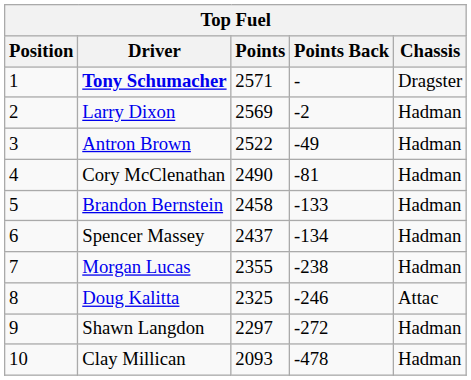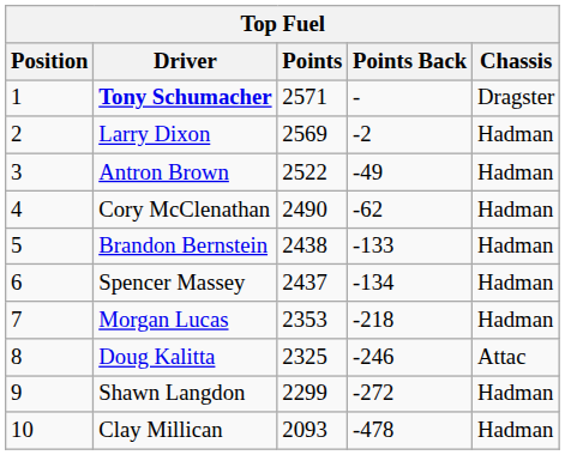Cory McClenathan | Points Back: -81 -> -62
Brandon Bernstein | Points: 2458 -> 2438
Morgan Lucas | Points: 2355 -> 2353
Morgan Lucas | Points Back: -238 -> -218
Shawn Langdon | Points: 2297 -> 2299
